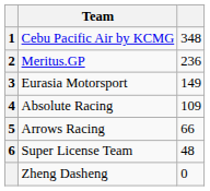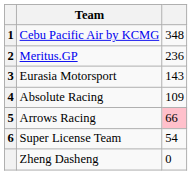Eurasia Motorsport | column 3: 149 -> 143
Arrows Racing | column 3: no background -> pink background
Super License Team | column 3: 48 -> 54
